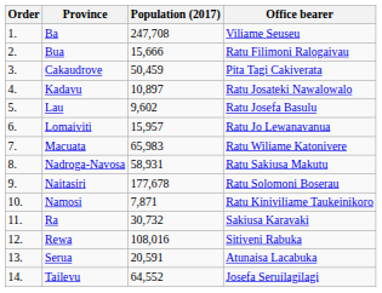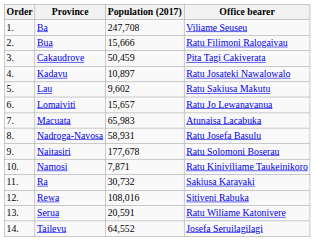Lau | Office bearer: Ratu Josefa Basulu -> Ratu Sakiusa Makutu
Lomaiviti | Population (2017): 15,957 -> 15,657
Macuata | Office bearer: Ratu Wiliame Katonivere -> Atunaisa Lacabuka
Nadroga-Navosa | Office bearer: Ratu Sakiusa Makutu -> Ratu Josefa Basulu
Serua | Office bearer: Atunaisa Lacabuka -> Ratu Wiliame Katonivere
